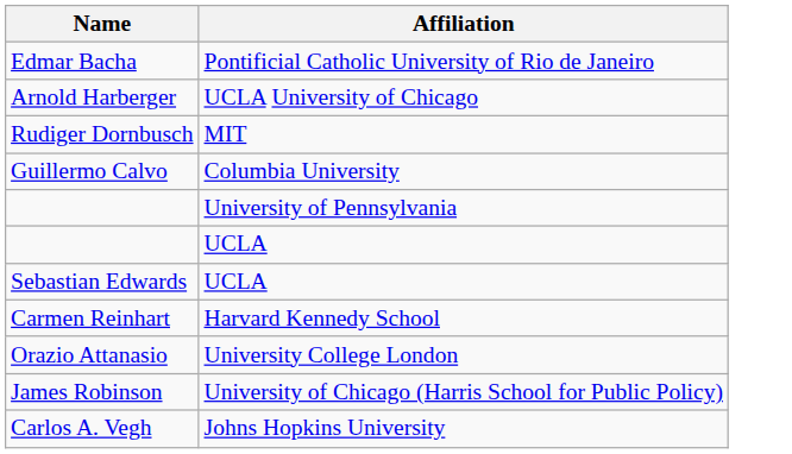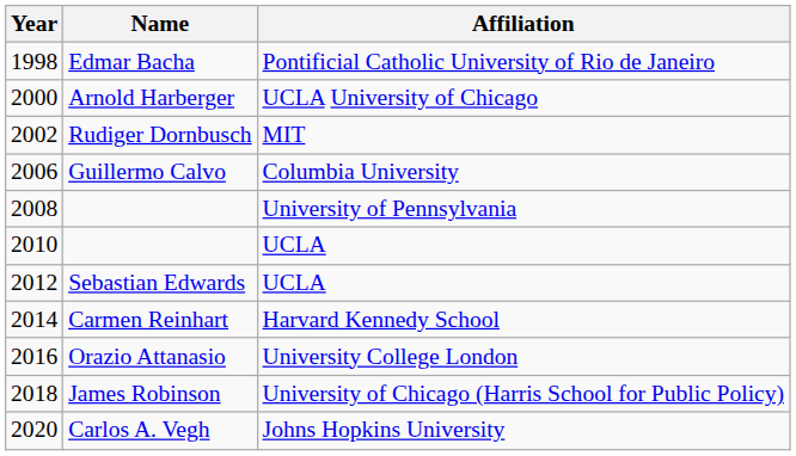+ column: Year | 1998 | 2000 | 2002 | 2006 | 2008 | 2010 | 2012 | 2014 | 2016 | 2018 | 2020
